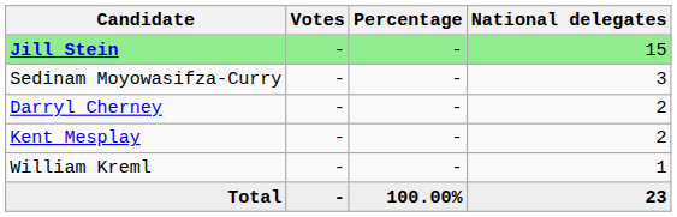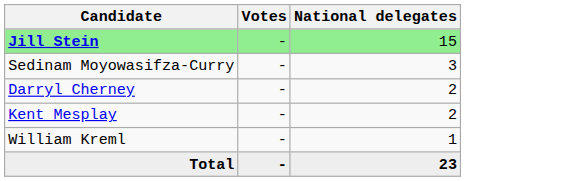- column: Percentage | - | - | - | - | - | 100.00%
